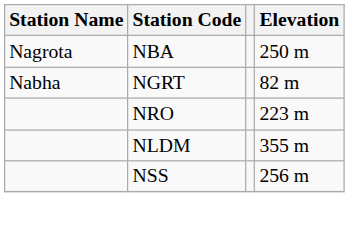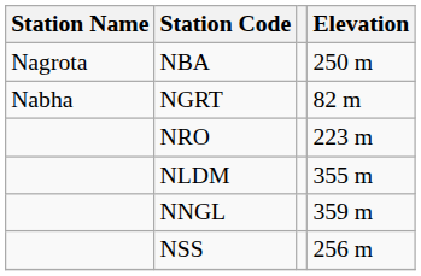+ row: NNGL | 359 m
